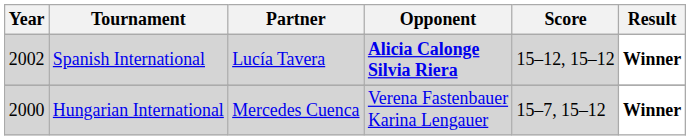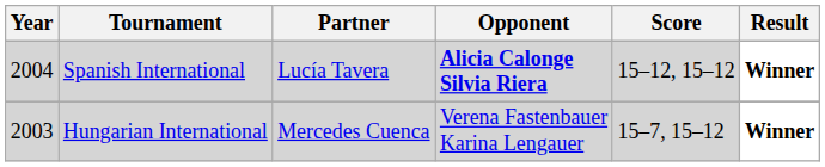Spanish International | Year: 2002 -> 2004
Hungarian International | Year: 2000 -> 2003
